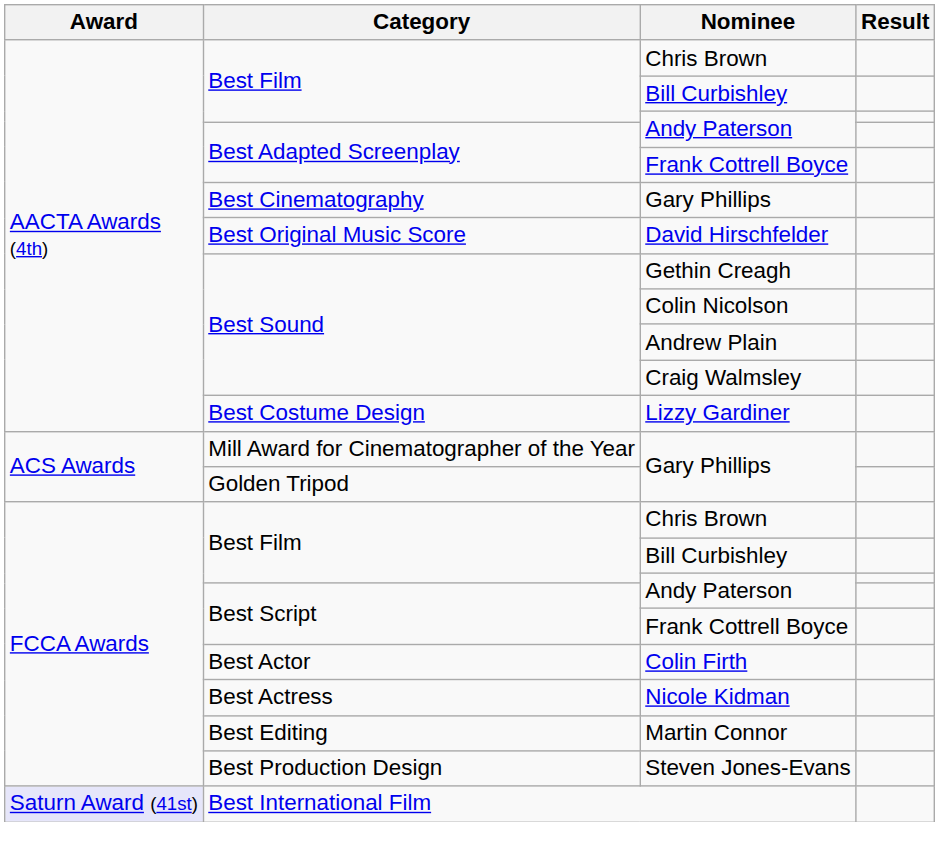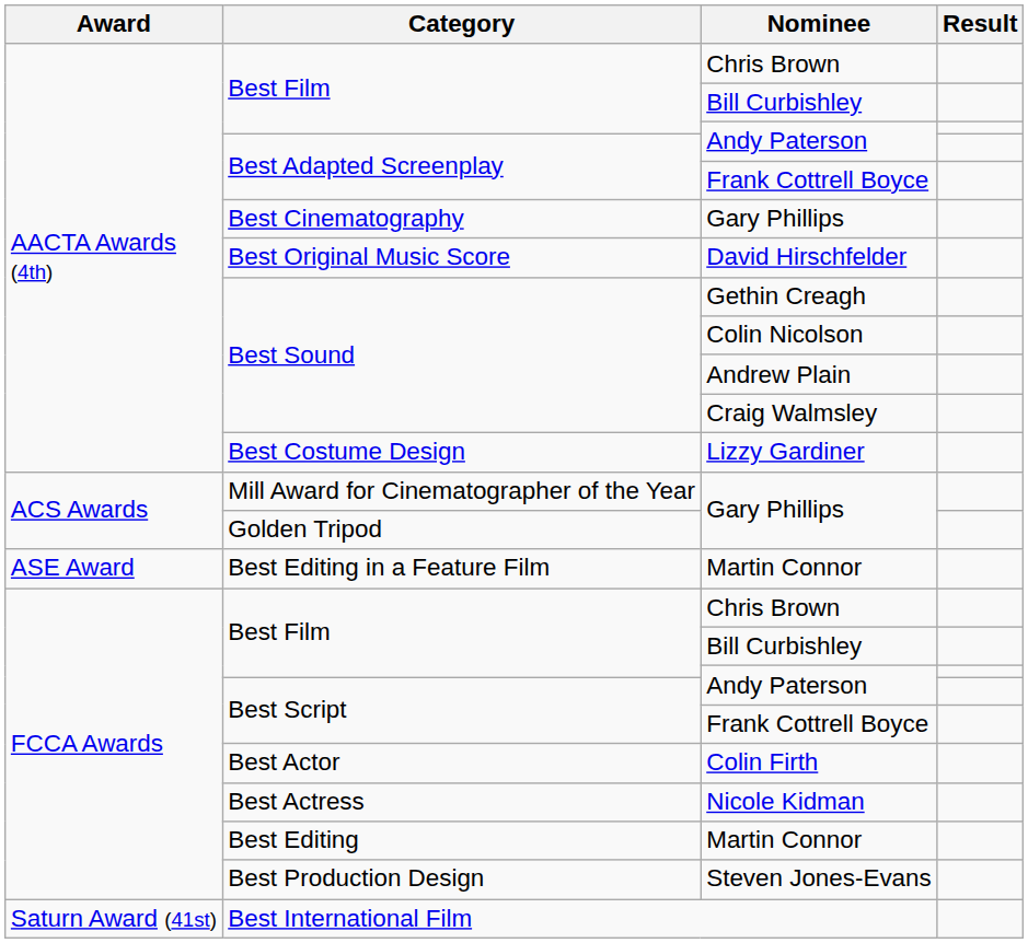+ row: ASE Award | Best Editing in a Feature Film | Martin Connor
Best International Film | Award: lavender background -> no background
